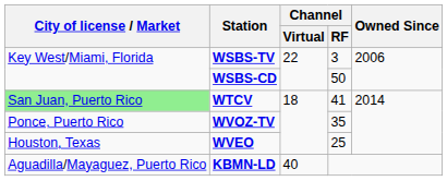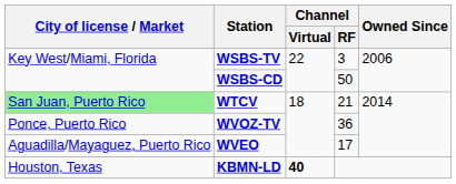WTCV | Channel / RF: 41 -> 21
WVOZ-TV | Channel / RF: 35 -> 36
WVEO | City of license / Market: Houston, Texas -> Aguadilla/Mayaguez, Puerto Rico
WVEO | Channel / RF: 25 -> 17
KBMN-LD | City of license / Market: Aguadilla/Mayaguez, Puerto Rico -> Houston, Texas
KBMN-LD | Channel / Virtual: normal -> bold
